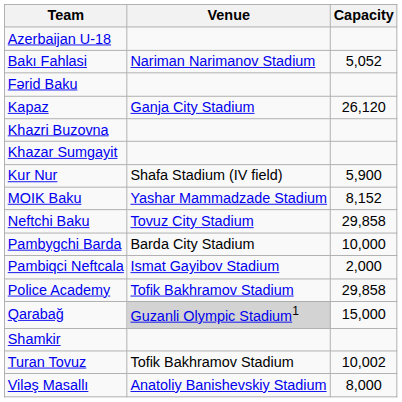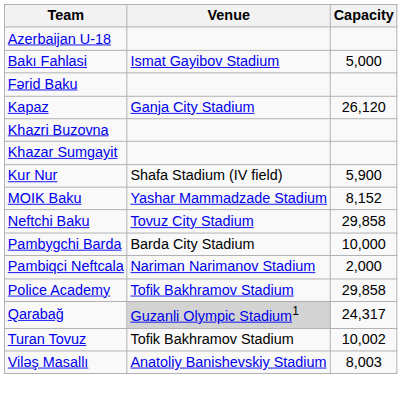Bakı Fahlasi | Venue: Nariman Narimanov Stadium -> Ismat Gayibov Stadium
Bakı Fahlasi | Capacity: 5,052 -> 5,000
Pambiqci Neftcala | Venue: Ismat Gayibov Stadium -> Nariman Narimanov Stadium
Qarabağ | Capacity: 15,000 -> 24,317
- row: Shamkir
Viləş Masallı | Capacity: 8,000 -> 8,003
